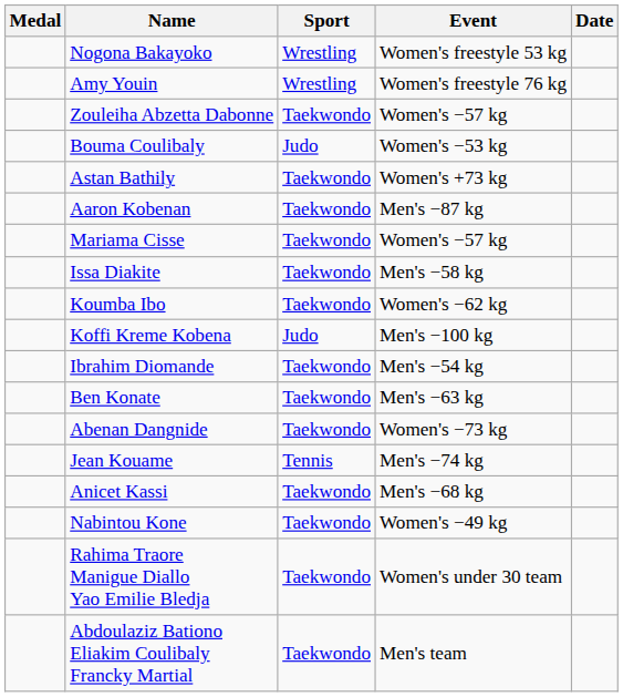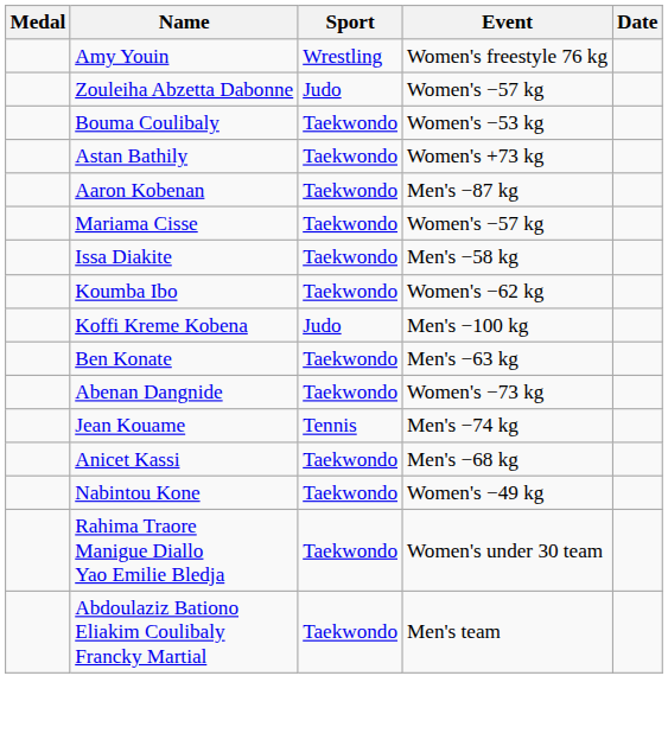- row: Nogona Bakayoko | Wrestling | Women's freestyle 53 kg
Zouleiha Abzetta Dabonne | Sport: Taekwondo -> Judo
Bouma Coulibaly | Sport: Judo -> Taekwondo
- row: Ibrahim Diomande | Taekwondo | Men's −54 kg
